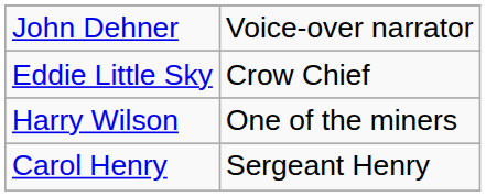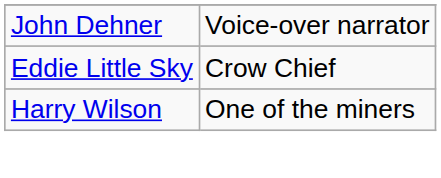- row: Carol Henry | Sergeant Henry
